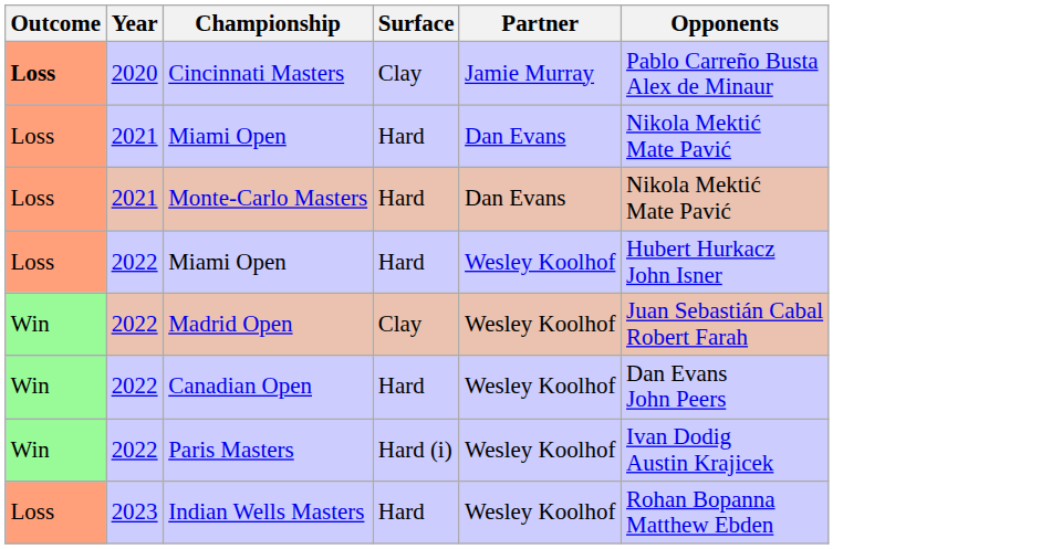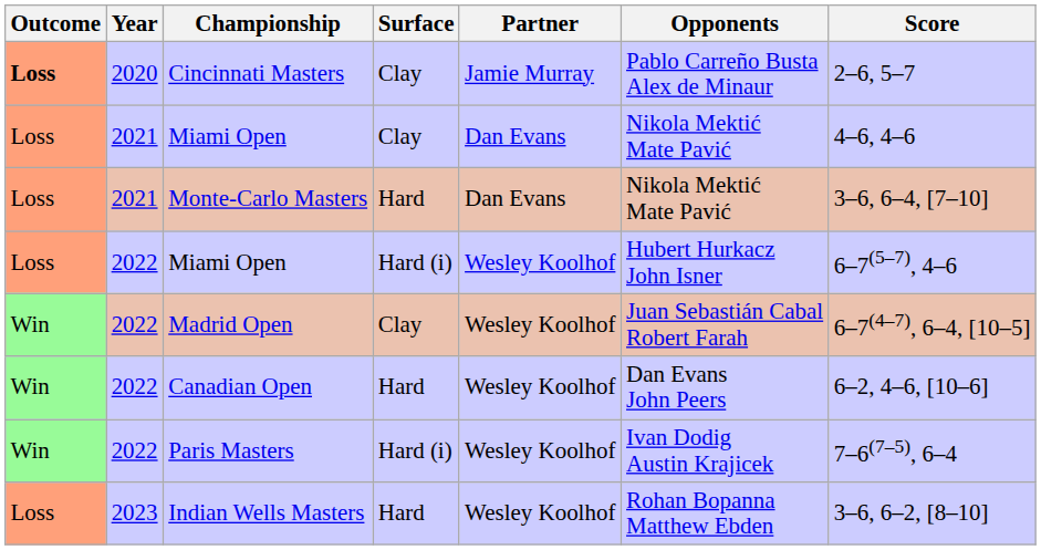+ column: Score | 2–6, 5–7 | 4–6, 4–6 | 3–6, 6–4, [7–10] | 6–7(5–7), 4–6 | 6–7(4–7), 6–4, [10–5] | 6–2, 4–6, [10–6] | 7–6(7–5), 6–4 | 3–6, 6–2, [8–10]
2021 / Miami Open | Surface: Hard -> Clay
2022 / Miami Open | Surface: Hard -> Hard (i)
